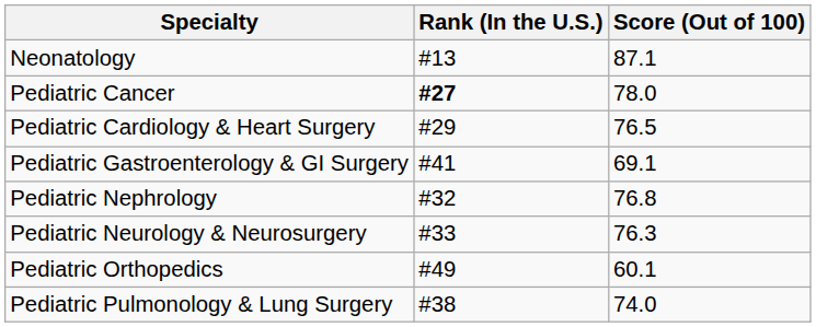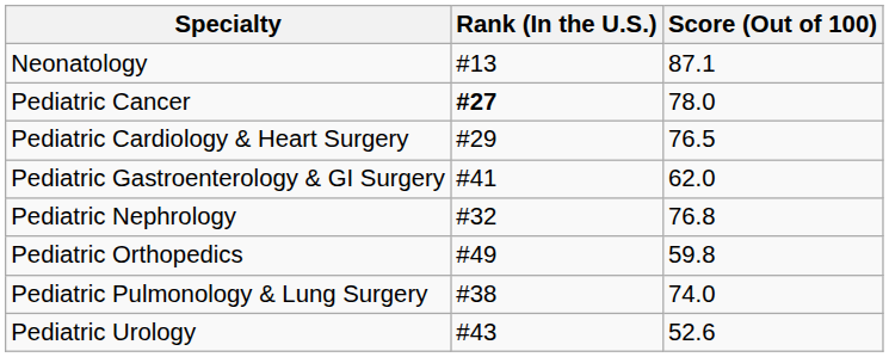Pediatric Gastroenterology & GI Surgery | Score (Out of 100): 69.1 -> 62.0
- row: Pediatric Neurology & Neurosurgery | #33 | 76.3
Pediatric Orthopedics | Score (Out of 100): 60.1 -> 59.8
+ row: Pediatric Urology | #43 | 52.6
